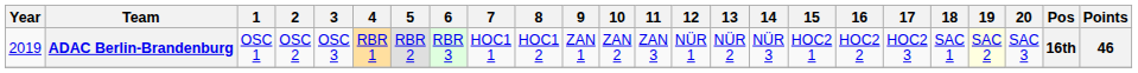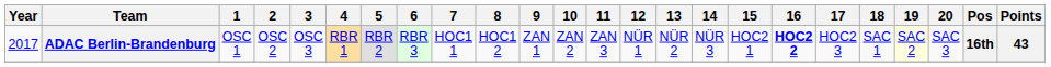ADAC Berlin-Brandenburg | Year: 2019 -> 2017
ADAC Berlin-Brandenburg | 16: normal -> bold
ADAC Berlin-Brandenburg | Points: 46 -> 43
